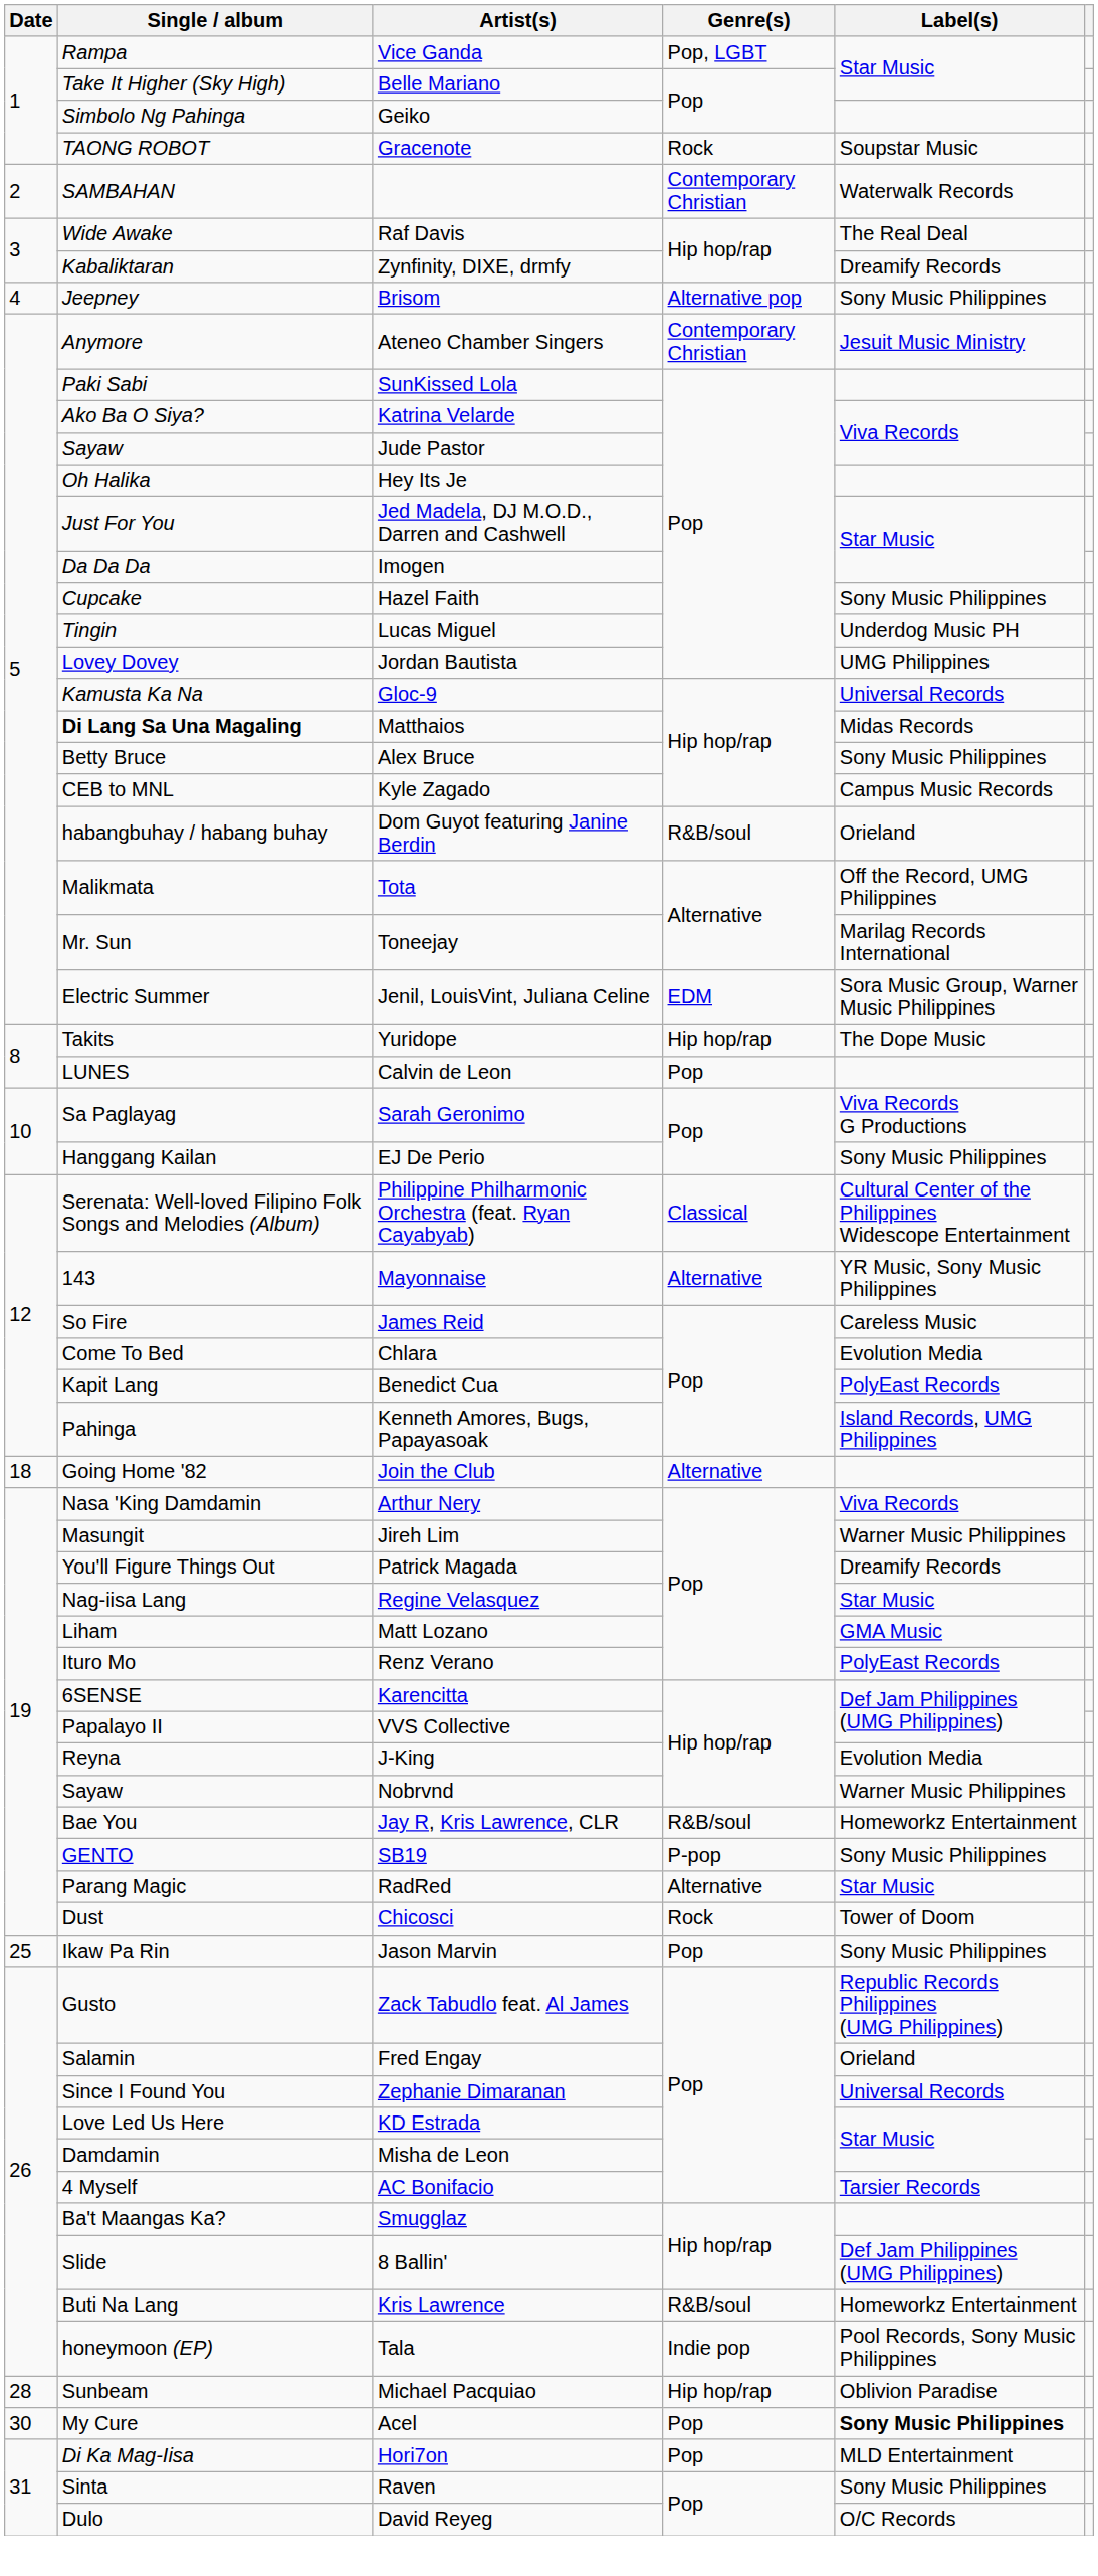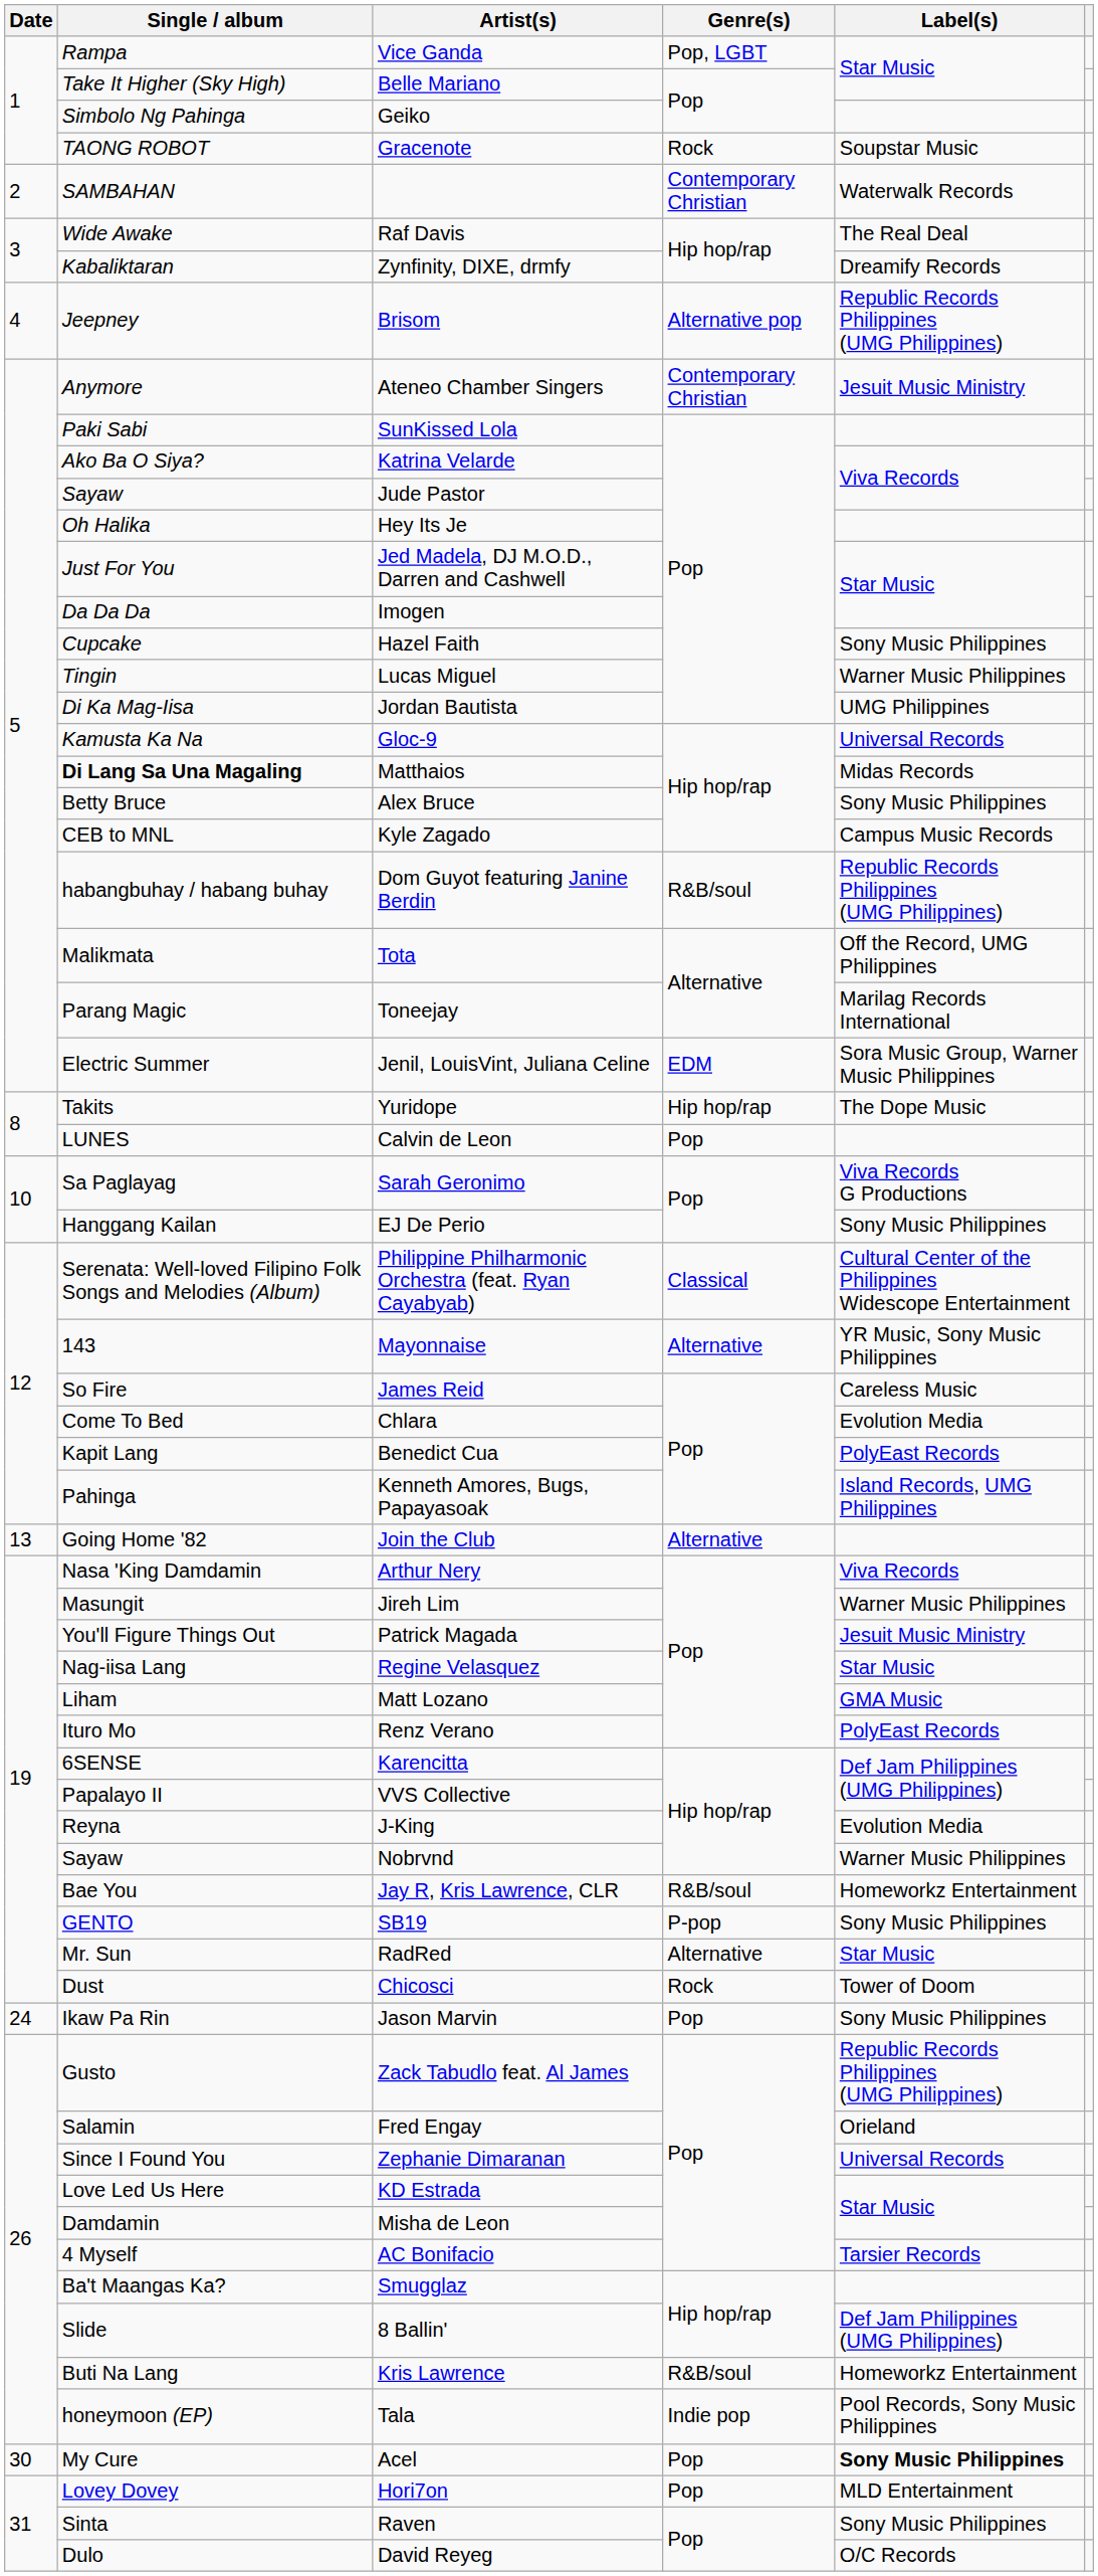Brisom | Label(s): Sony Music Philippines -> Republic Records Philippines (UMG Philippines)
Lucas Miguel | Label(s): Underdog Music PH -> Warner Music Philippines
Jordan Bautista | Single / album: Lovey Dovey -> Di Ka Mag-Iisa
Dom Guyot featuring Janine Berdin | Label(s): Orieland -> Republic Records Philippines (UMG Philippines)
Toneejay | Single / album: Mr. Sun -> Parang Magic
Join the Club | Date: 18 -> 13
Patrick Magada | Label(s): Dreamify Records -> Jesuit Music Ministry
RadRed | Single / album: Parang Magic -> Mr. Sun
Jason Marvin | Date: 25 -> 24
- row: 28 | Sunbeam | Michael Pacquiao | Hip hop/rap | Oblivion Paradise
Hori7on | Single / album: Di Ka Mag-Iisa -> Lovey Dovey
